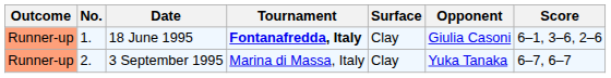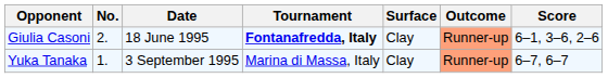columns swapped: Outcome <-> Opponent
18 June 1995 | No.: 1. -> 2.
3 September 1995 | No.: 2. -> 1.
